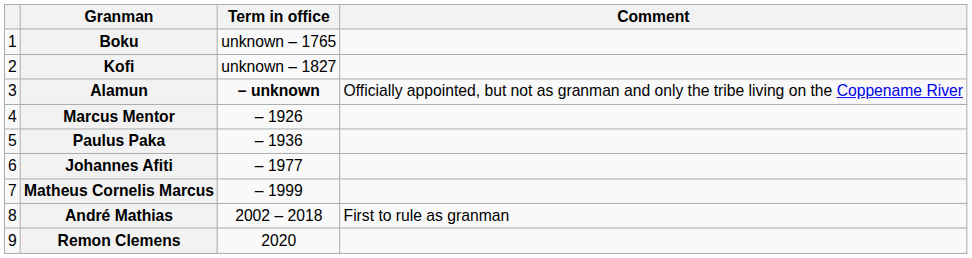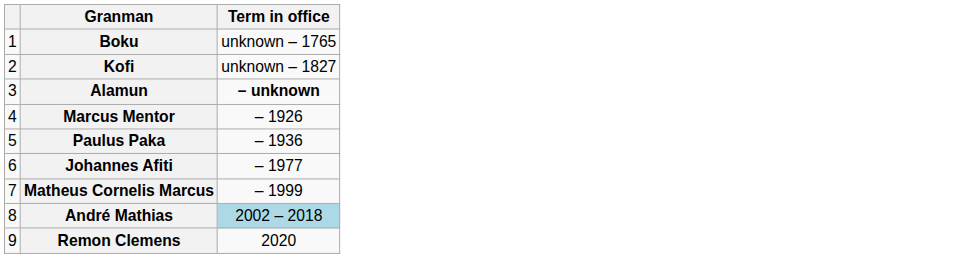- column: Comment | Officially appointed, but not as granman and only the tribe living on the Coppename River | First to rule as granman
André Mathias | Term in office: no background -> lightblue background
